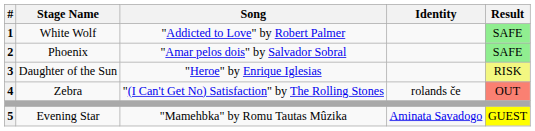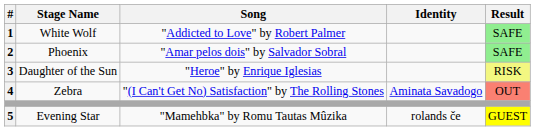Zebra | Identity: rolands če -> Aminata Savadogo
Evening Star | Identity: Aminata Savadogo -> rolands če
